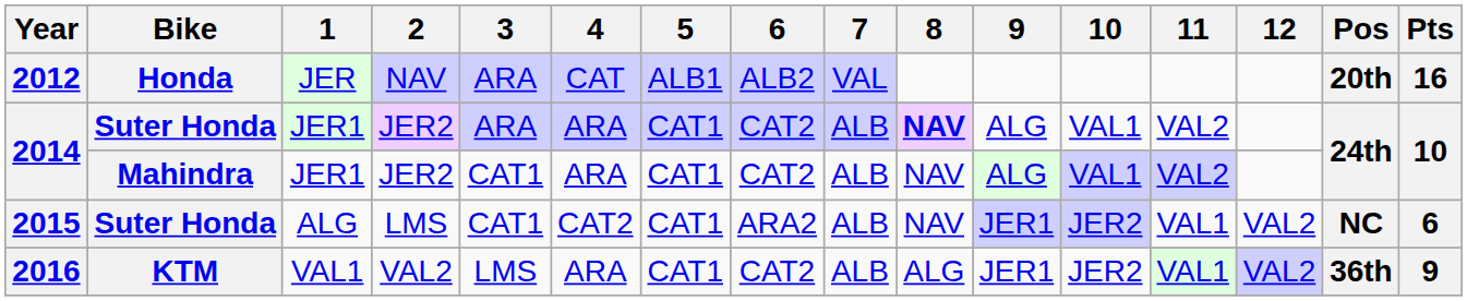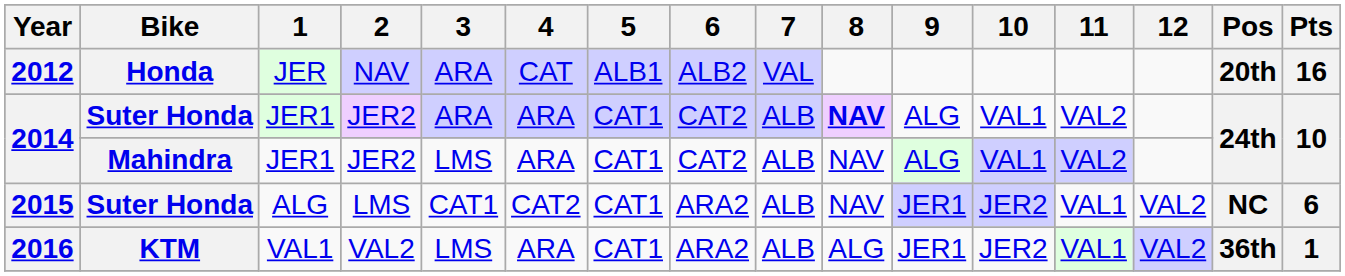2014 / Mahindra | 3: CAT1 -> LMS
2016 | 6: CAT2 -> ARA2
2016 | Pts: 9 -> 1
